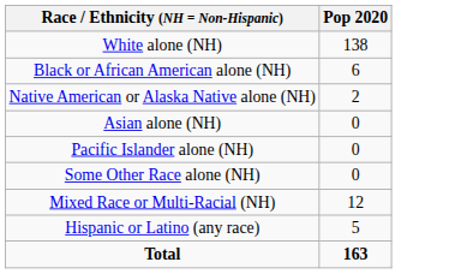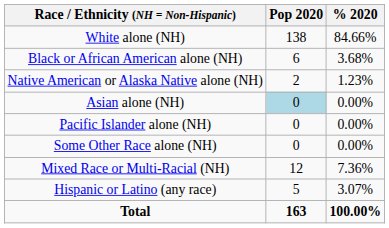+ column: % 2020 | 84.66% | 3.68% | 1.23% | 0.00% | 0.00% | 0.00% | 7.36% | 3.07% | 100.00%
Asian alone (NH) | Pop 2020: no background -> lightblue background
